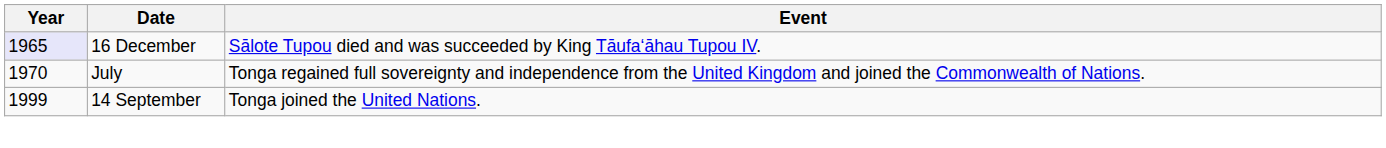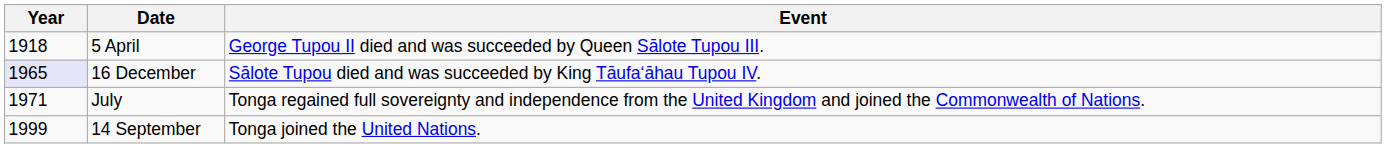+ row: 1918 | 5 April | George Tupou II died and was succeeded by Queen Sālote Tupou III.
July | Year: 1970 -> 1971
